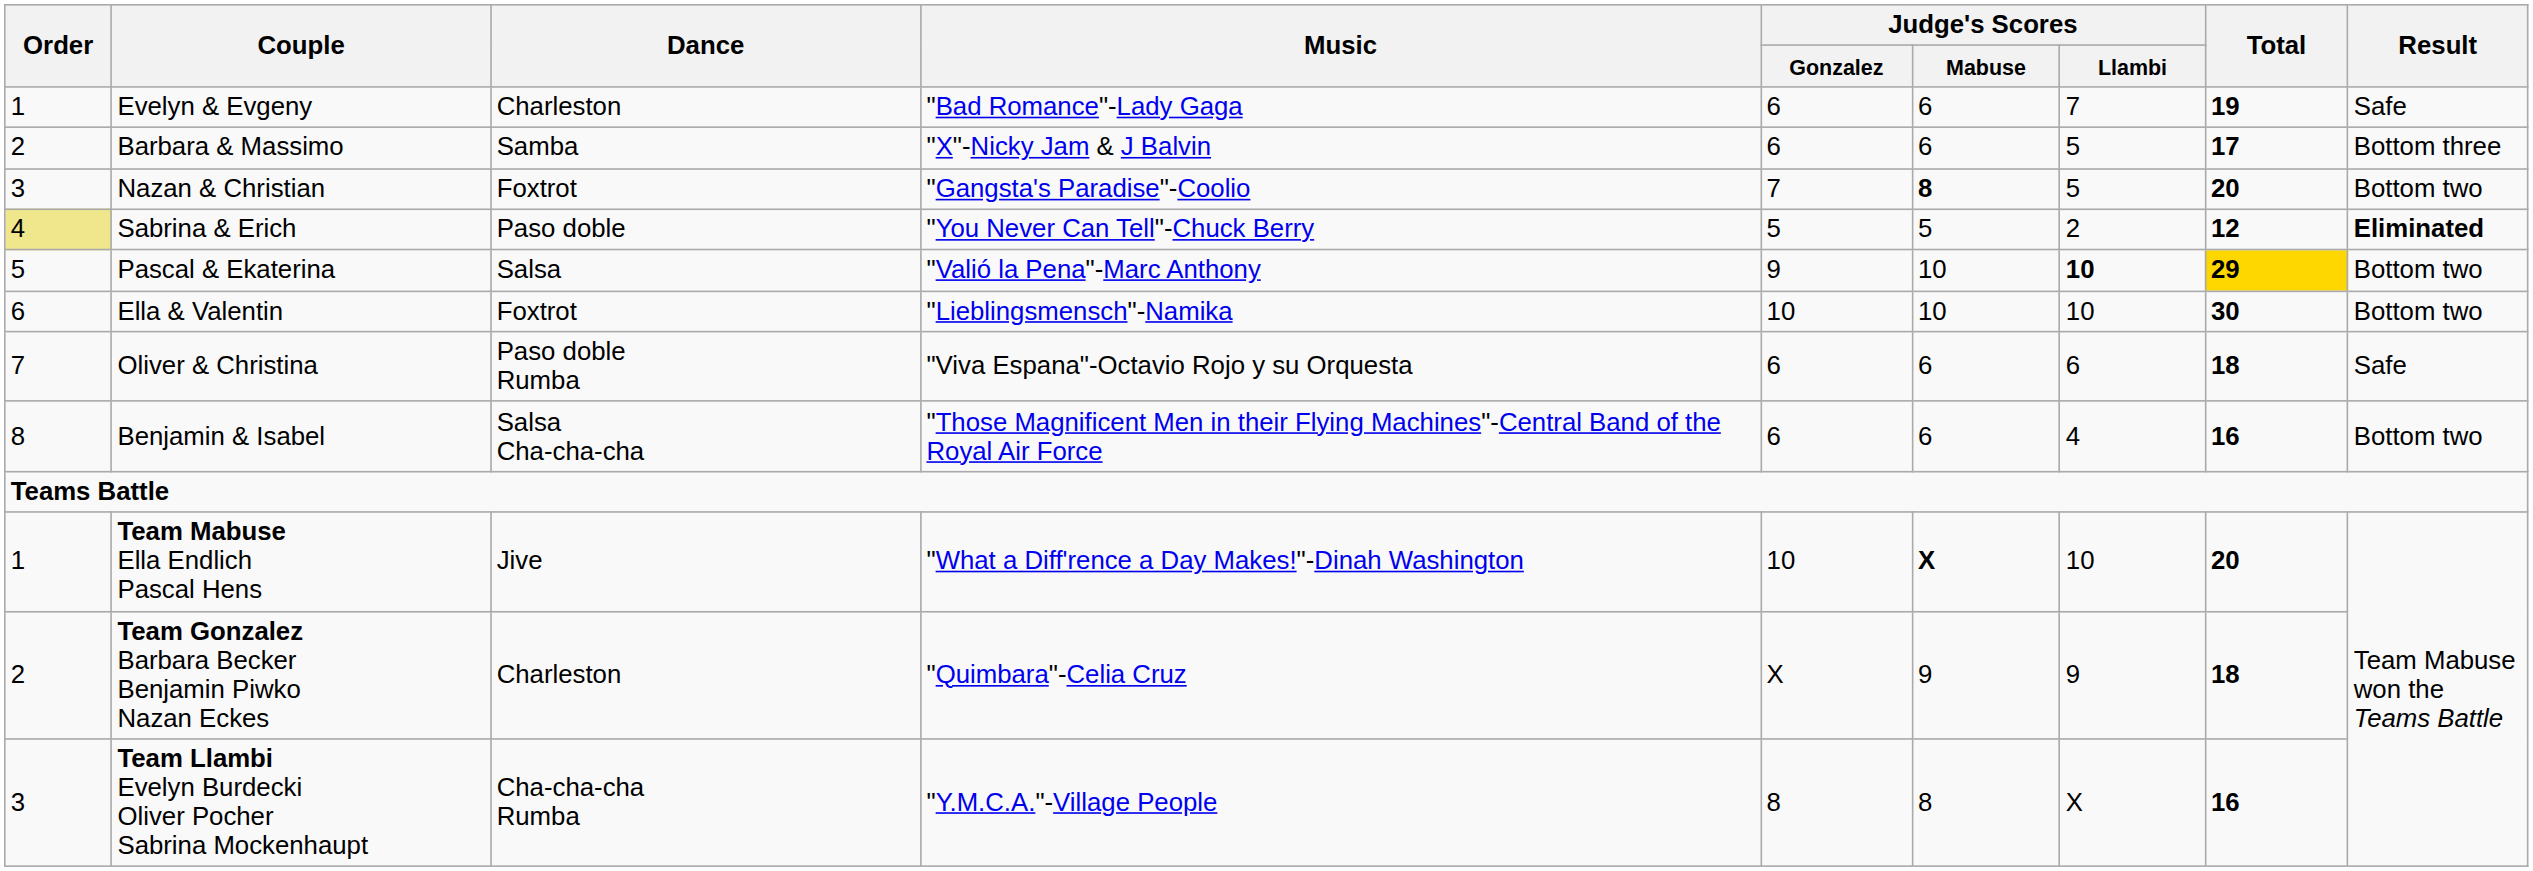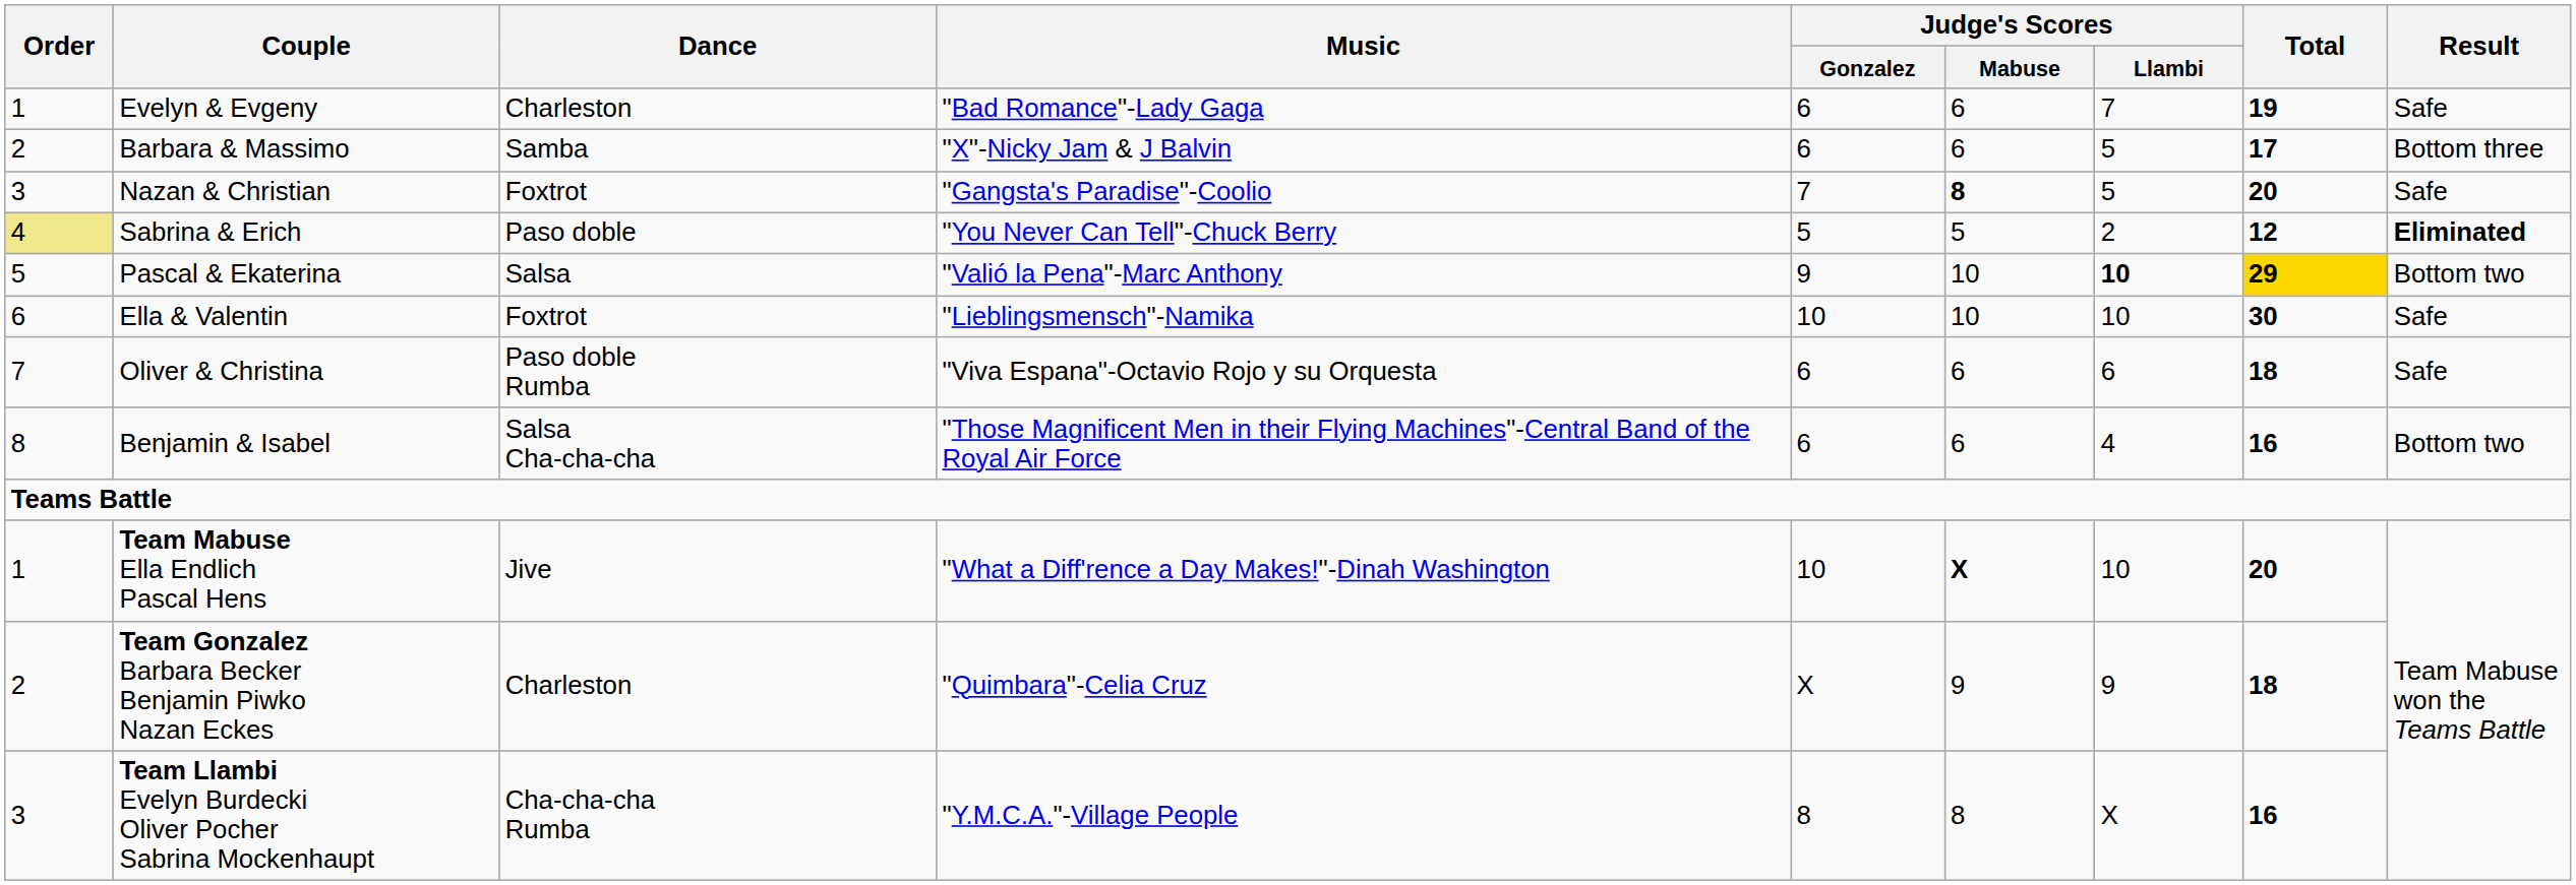Nazan & Christian | Result: Bottom two -> Safe
Ella & Valentin | Result: Bottom two -> Safe
